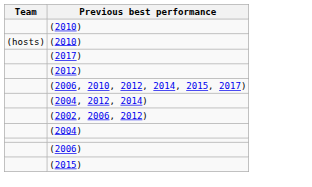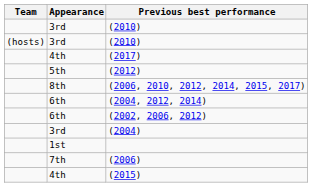+ column: Appearance | 3rd | 3rd | 4th | 5th | 8th | 6th | 6th | 3rd | 1st | 7th | 4th
